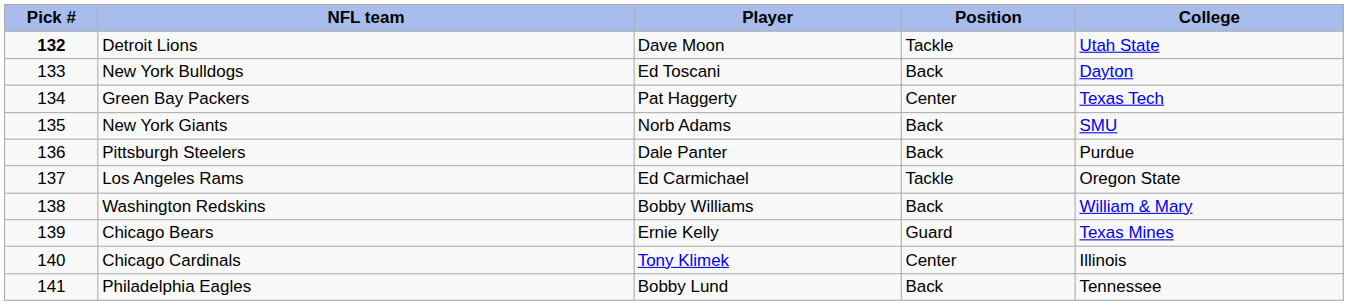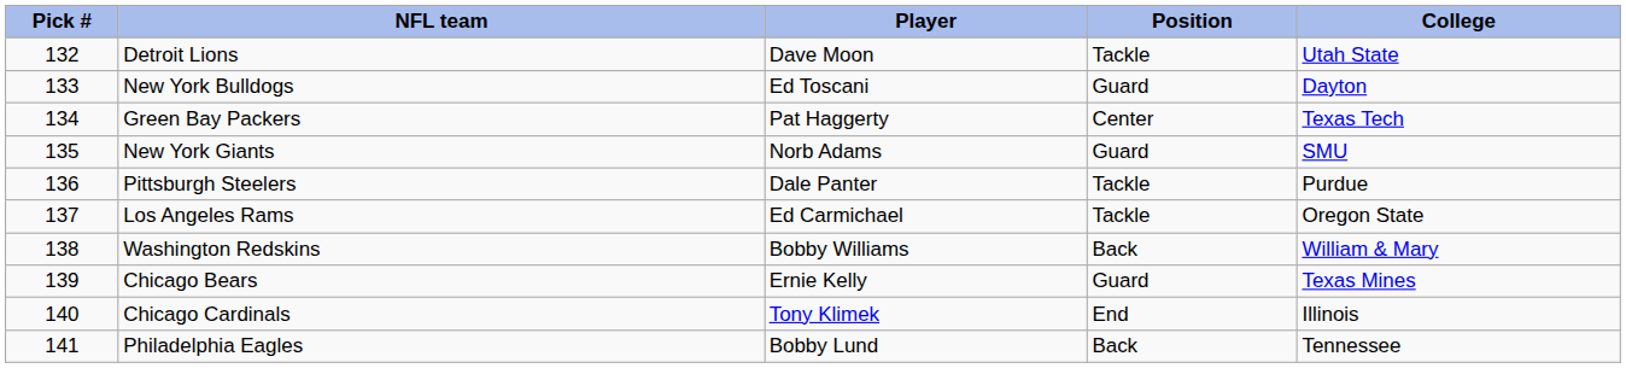Detroit Lions | Pick #: bold -> normal
New York Bulldogs | Position: Back -> Guard
New York Giants | Position: Back -> Guard
Pittsburgh Steelers | Position: Back -> Tackle
Chicago Cardinals | Position: Center -> End
